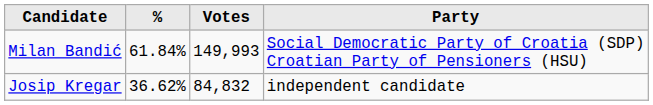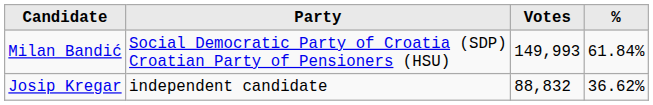columns swapped: Party <-> %
Josip Kregar | Votes: 84,832 -> 88,832
